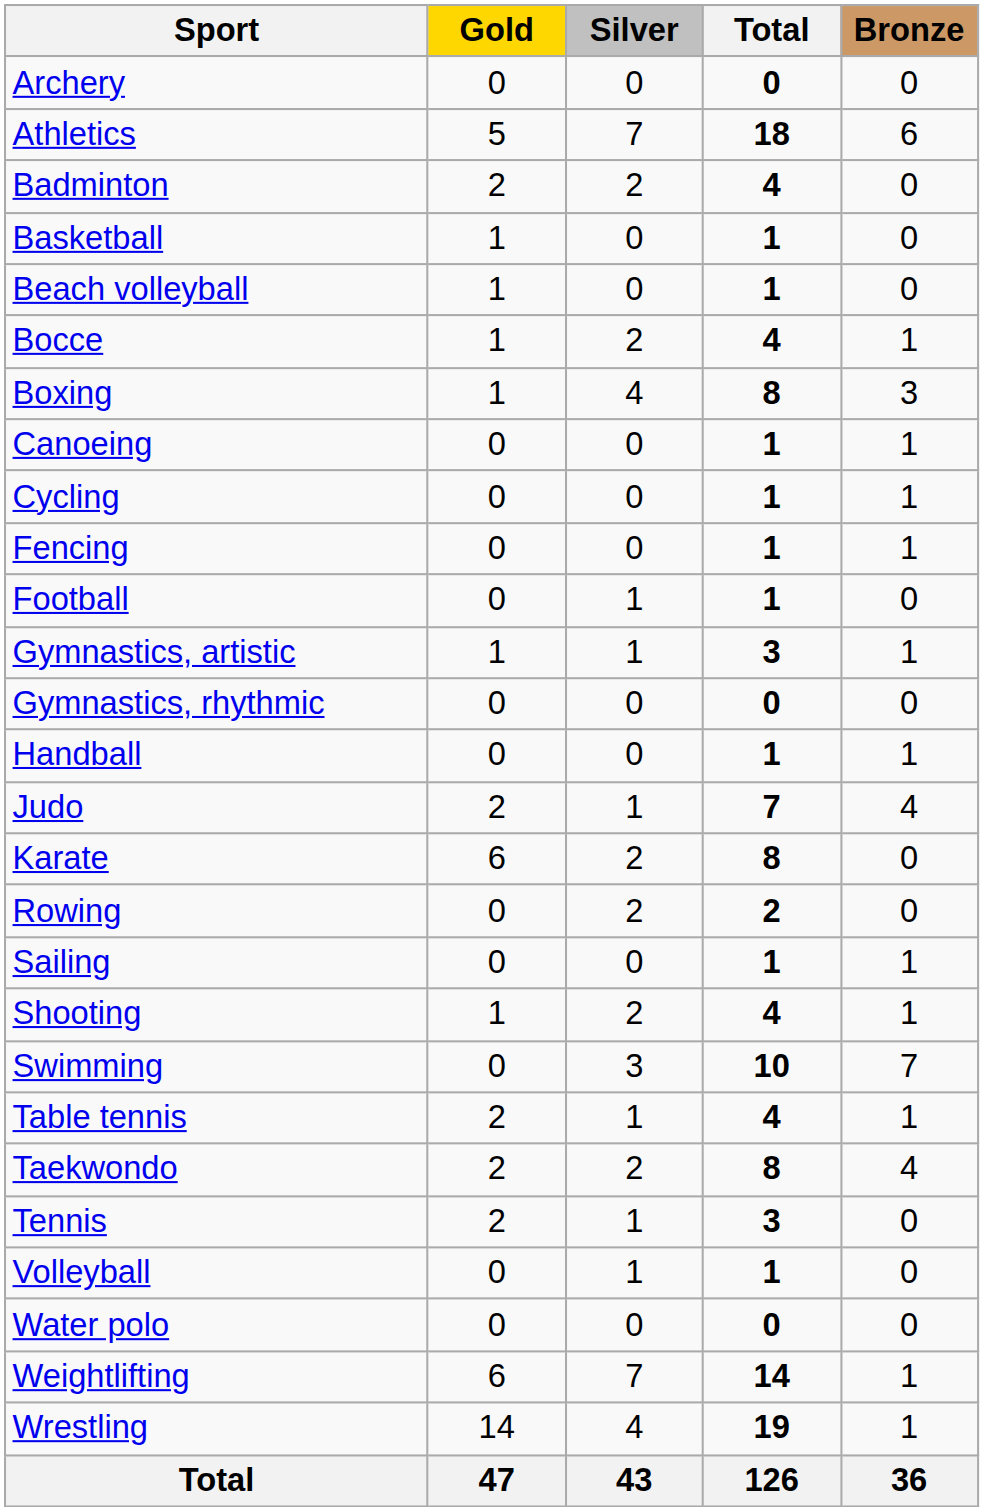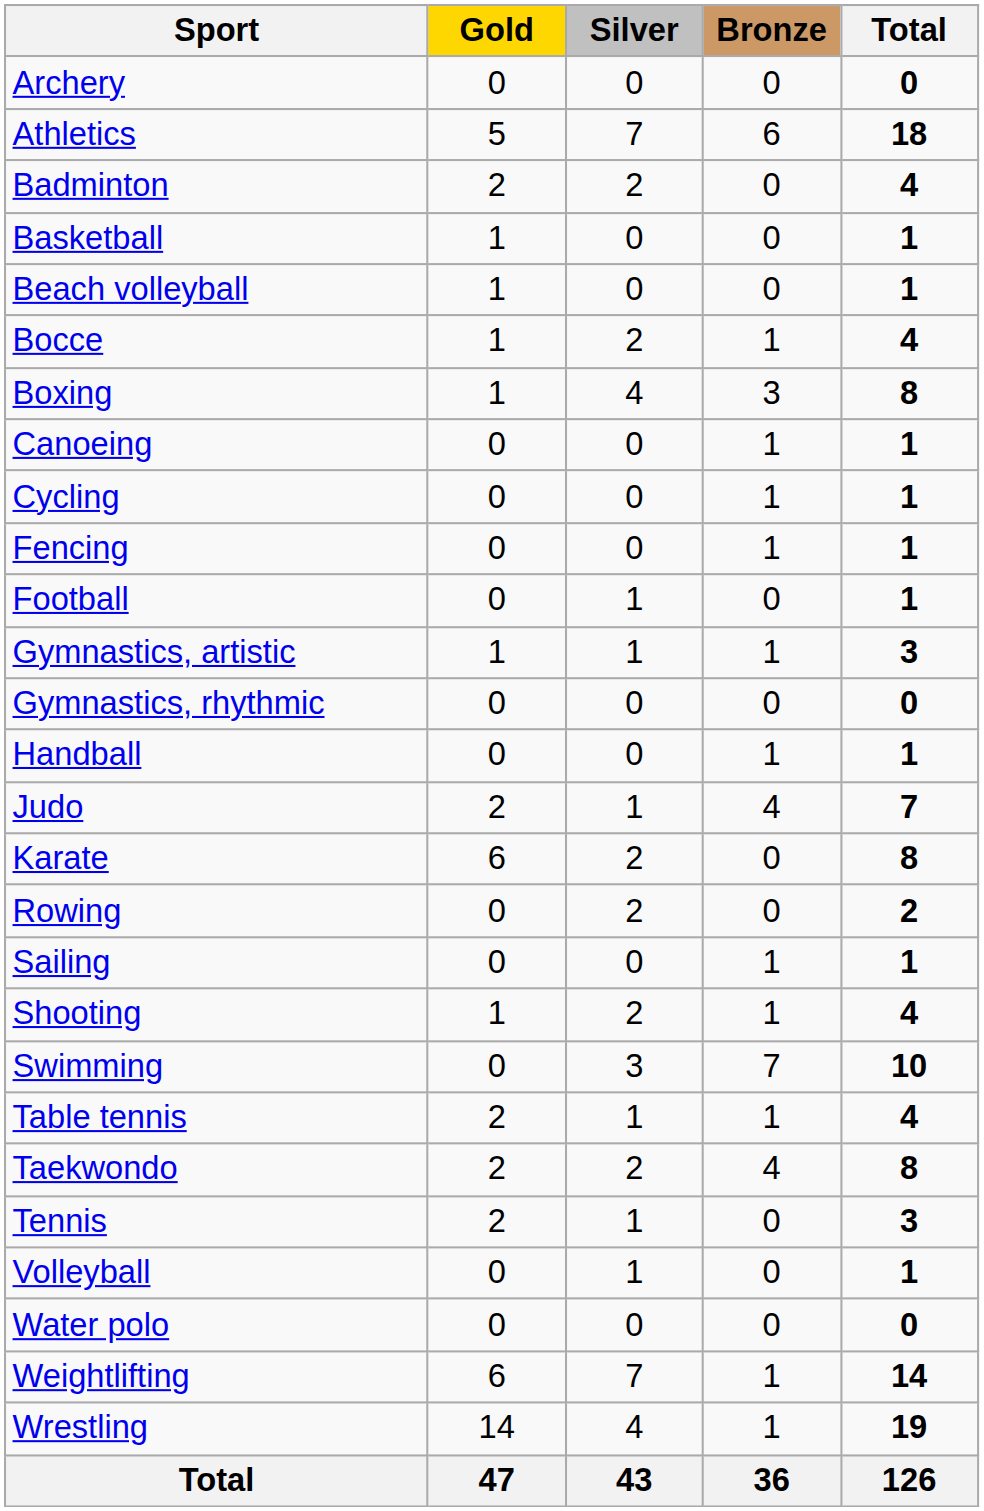columns swapped: Bronze <-> Total
